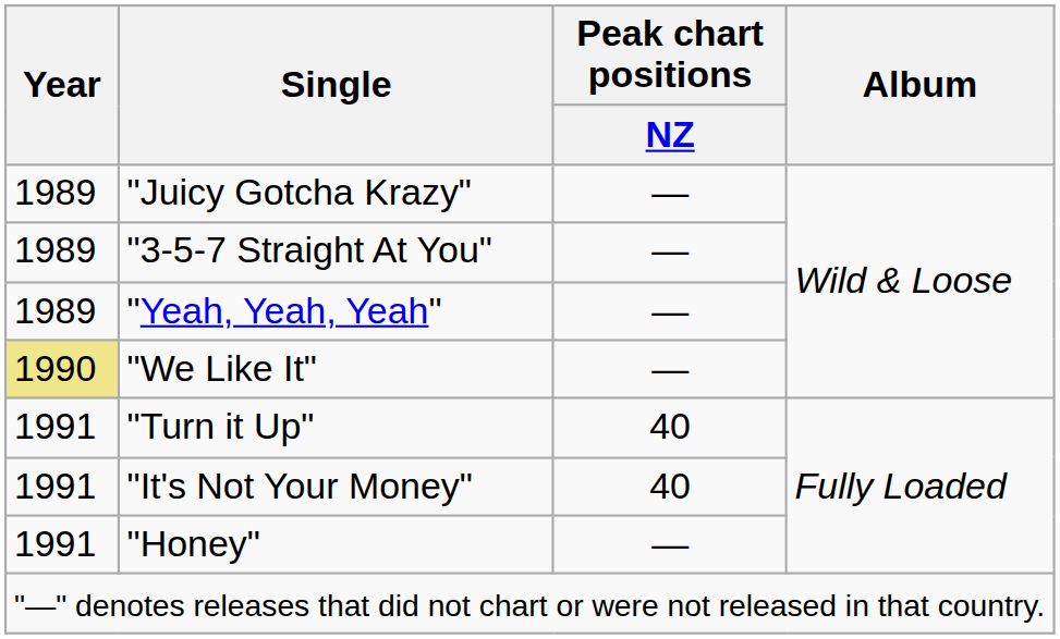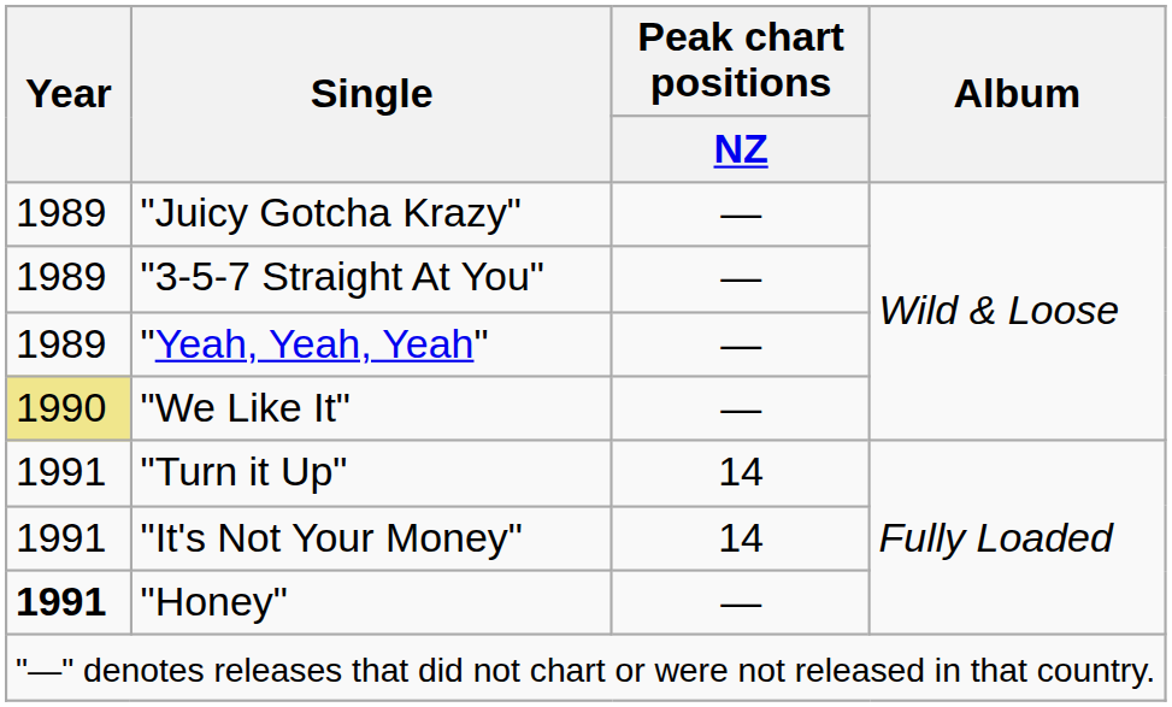"Turn it Up" | Peak chart positions / NZ: 40 -> 14
"It's Not Your Money" | Peak chart positions / NZ: 40 -> 14
"Honey" | Year: normal -> bold
